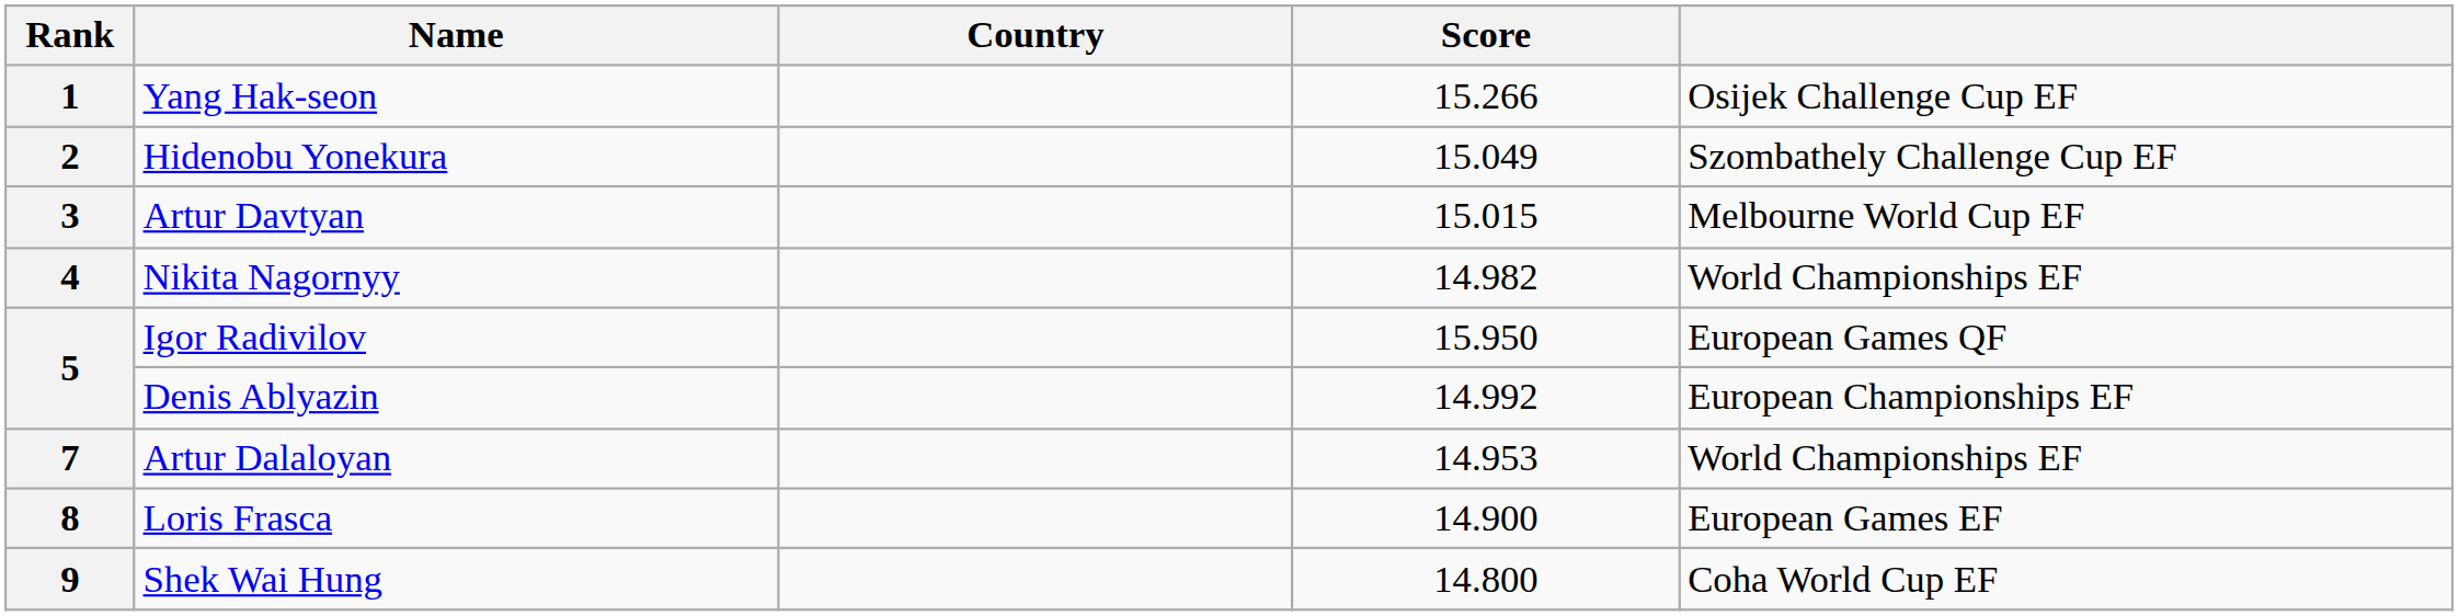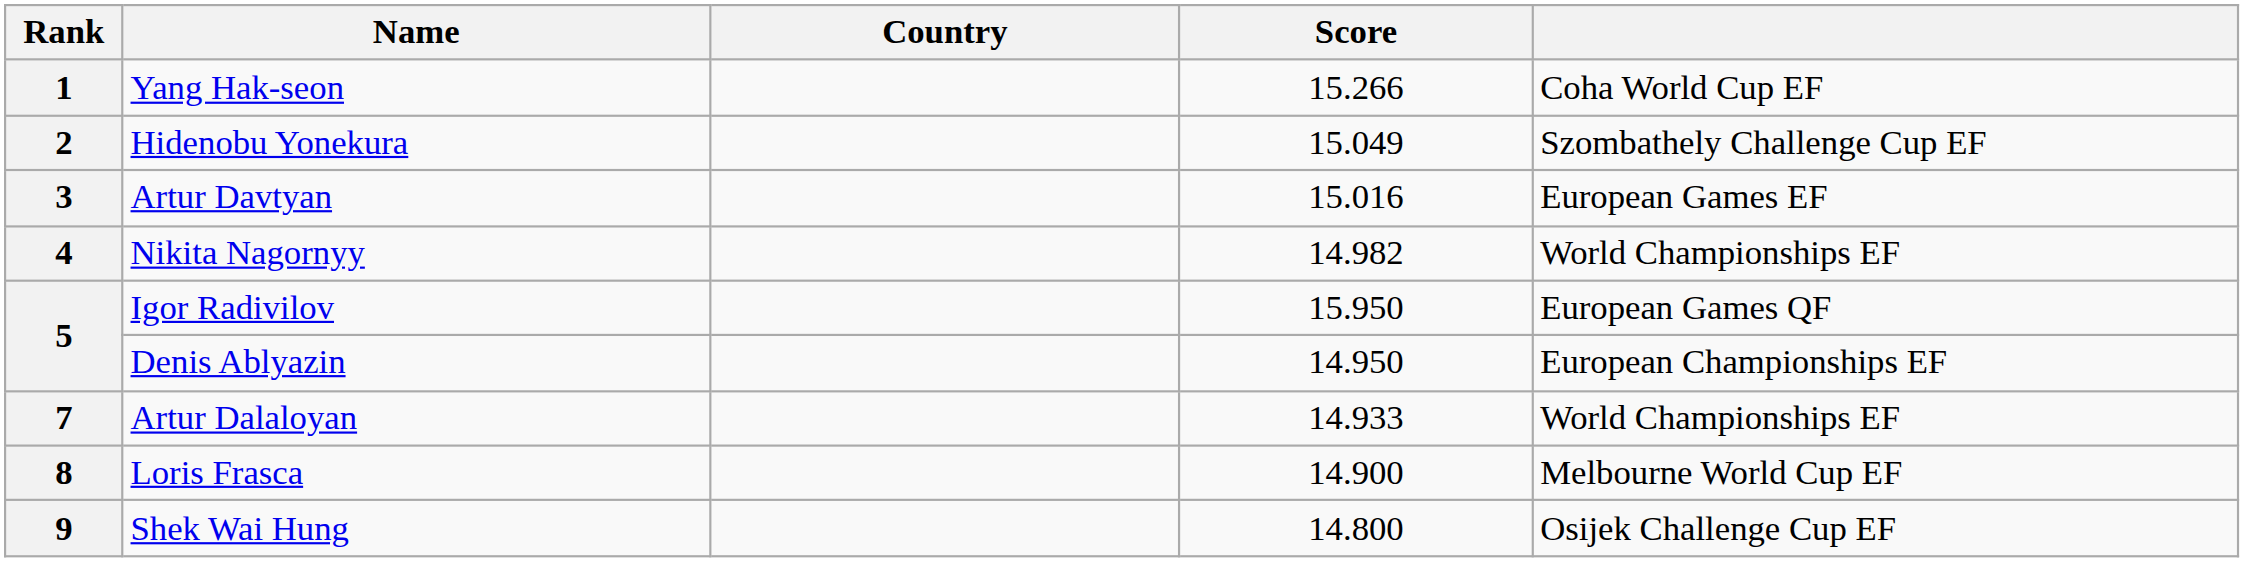Yang Hak-seon | column 5: Osijek Challenge Cup EF -> Coha World Cup EF
Artur Davtyan | Score: 15.015 -> 15.016
Artur Davtyan | column 5: Melbourne World Cup EF -> European Games EF
Denis Ablyazin | Score: 14.992 -> 14.950
Artur Dalaloyan | Score: 14.953 -> 14.933
Loris Frasca | column 5: European Games EF -> Melbourne World Cup EF
Shek Wai Hung | column 5: Coha World Cup EF -> Osijek Challenge Cup EF
